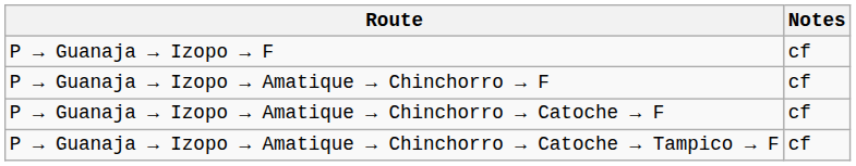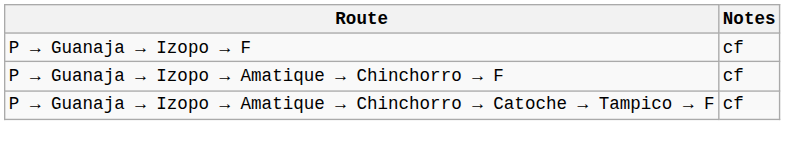- row: P → Guanaja → Izopo → Amatique → Chinchorro → Catoche → F | cf
